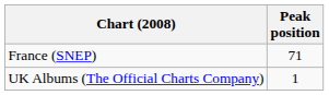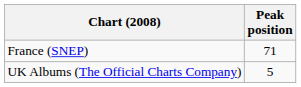UK Albums (The Official Charts Company) | Peak position: 1 -> 5
